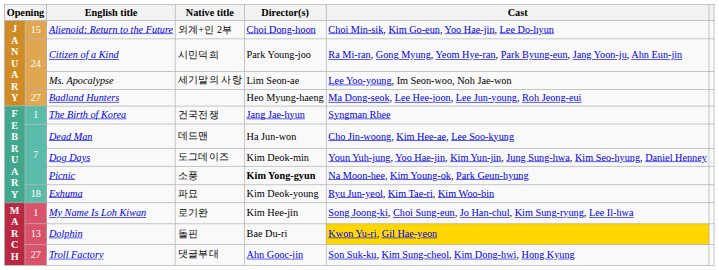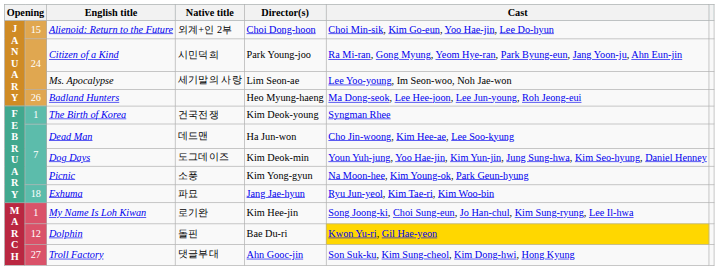Badland Hunters | column 2: 27 -> 26
The Birth of Korea | Director(s): Jang Jae-hyun -> Kim Deok-young
Picnic | Director(s): bold -> normal
Exhuma | Director(s): Kim Deok-young -> Jang Jae-hyun
Dolphin | column 2: 13 -> 12
